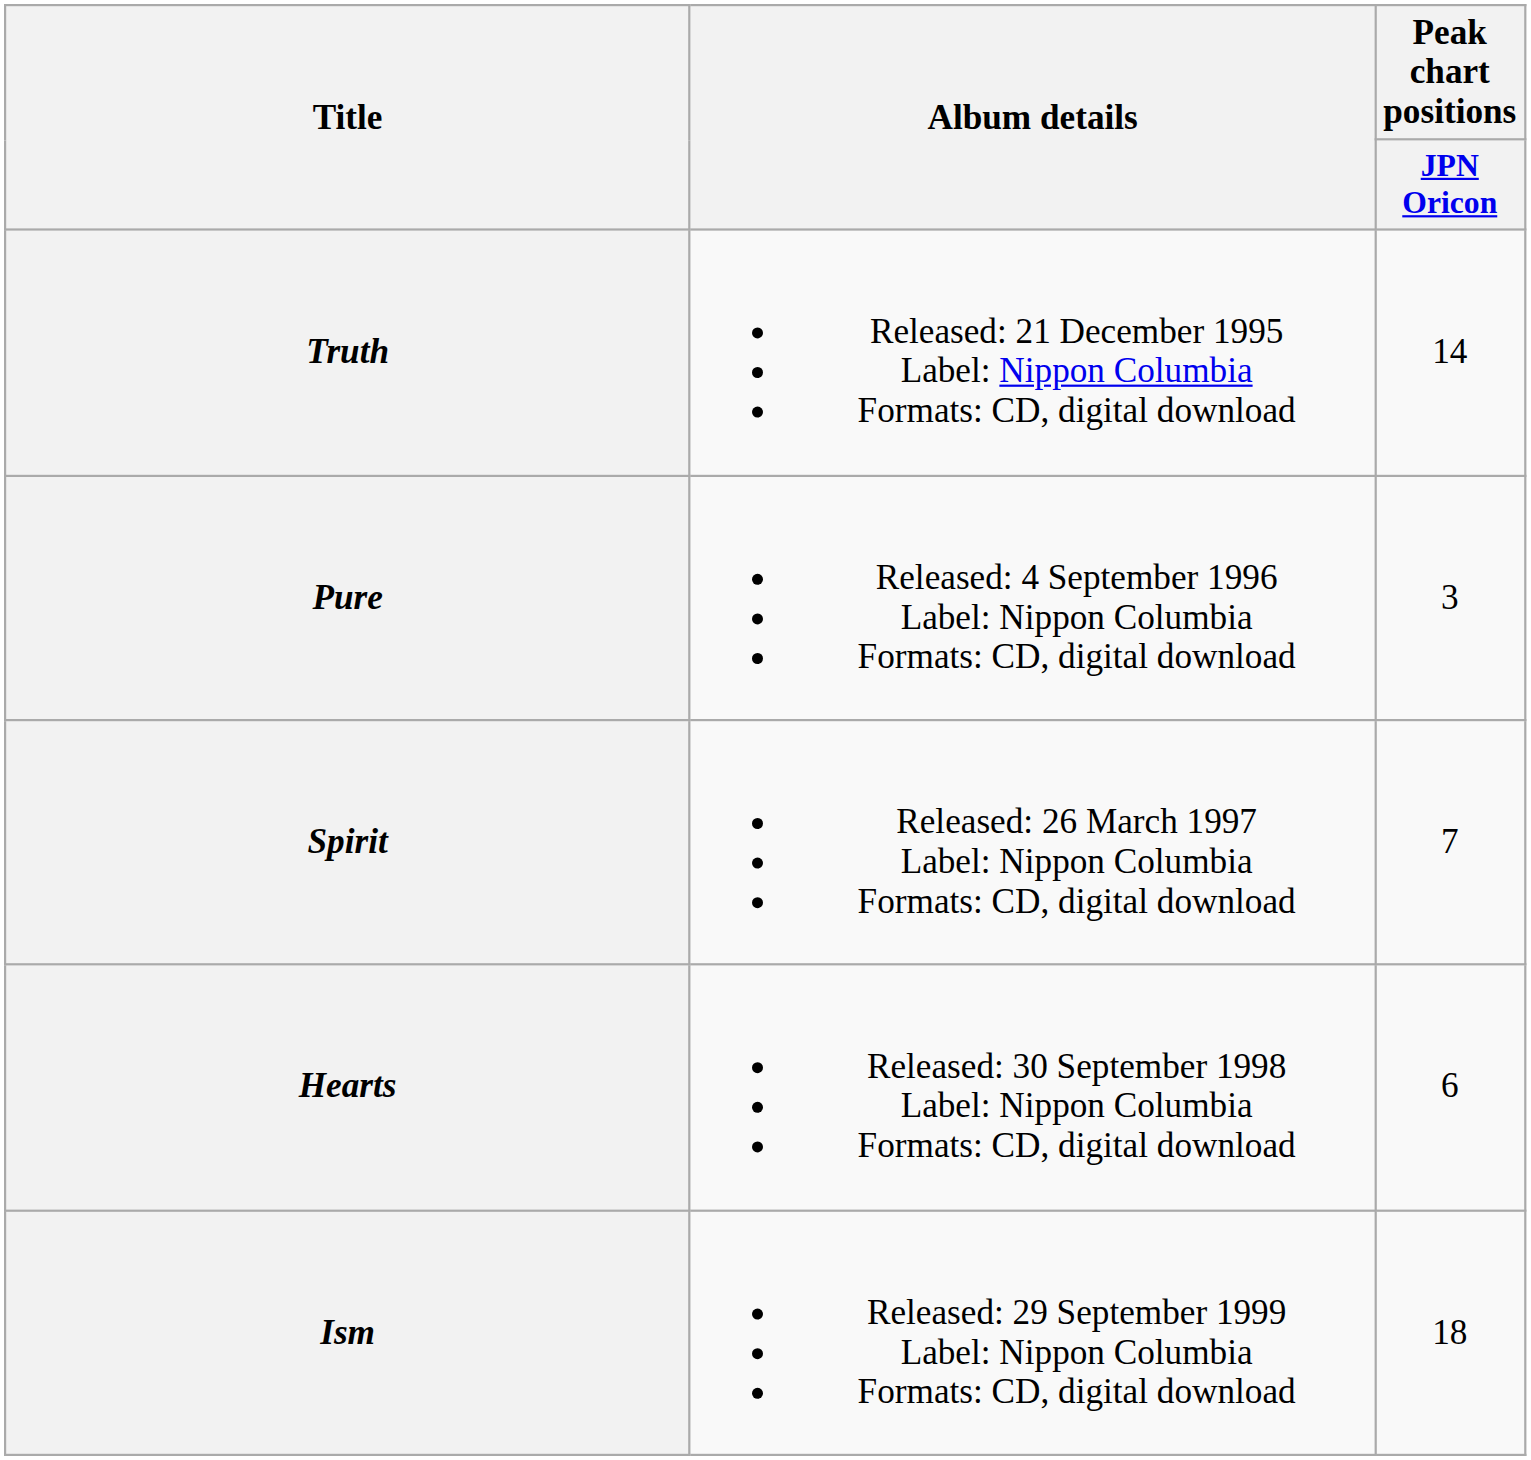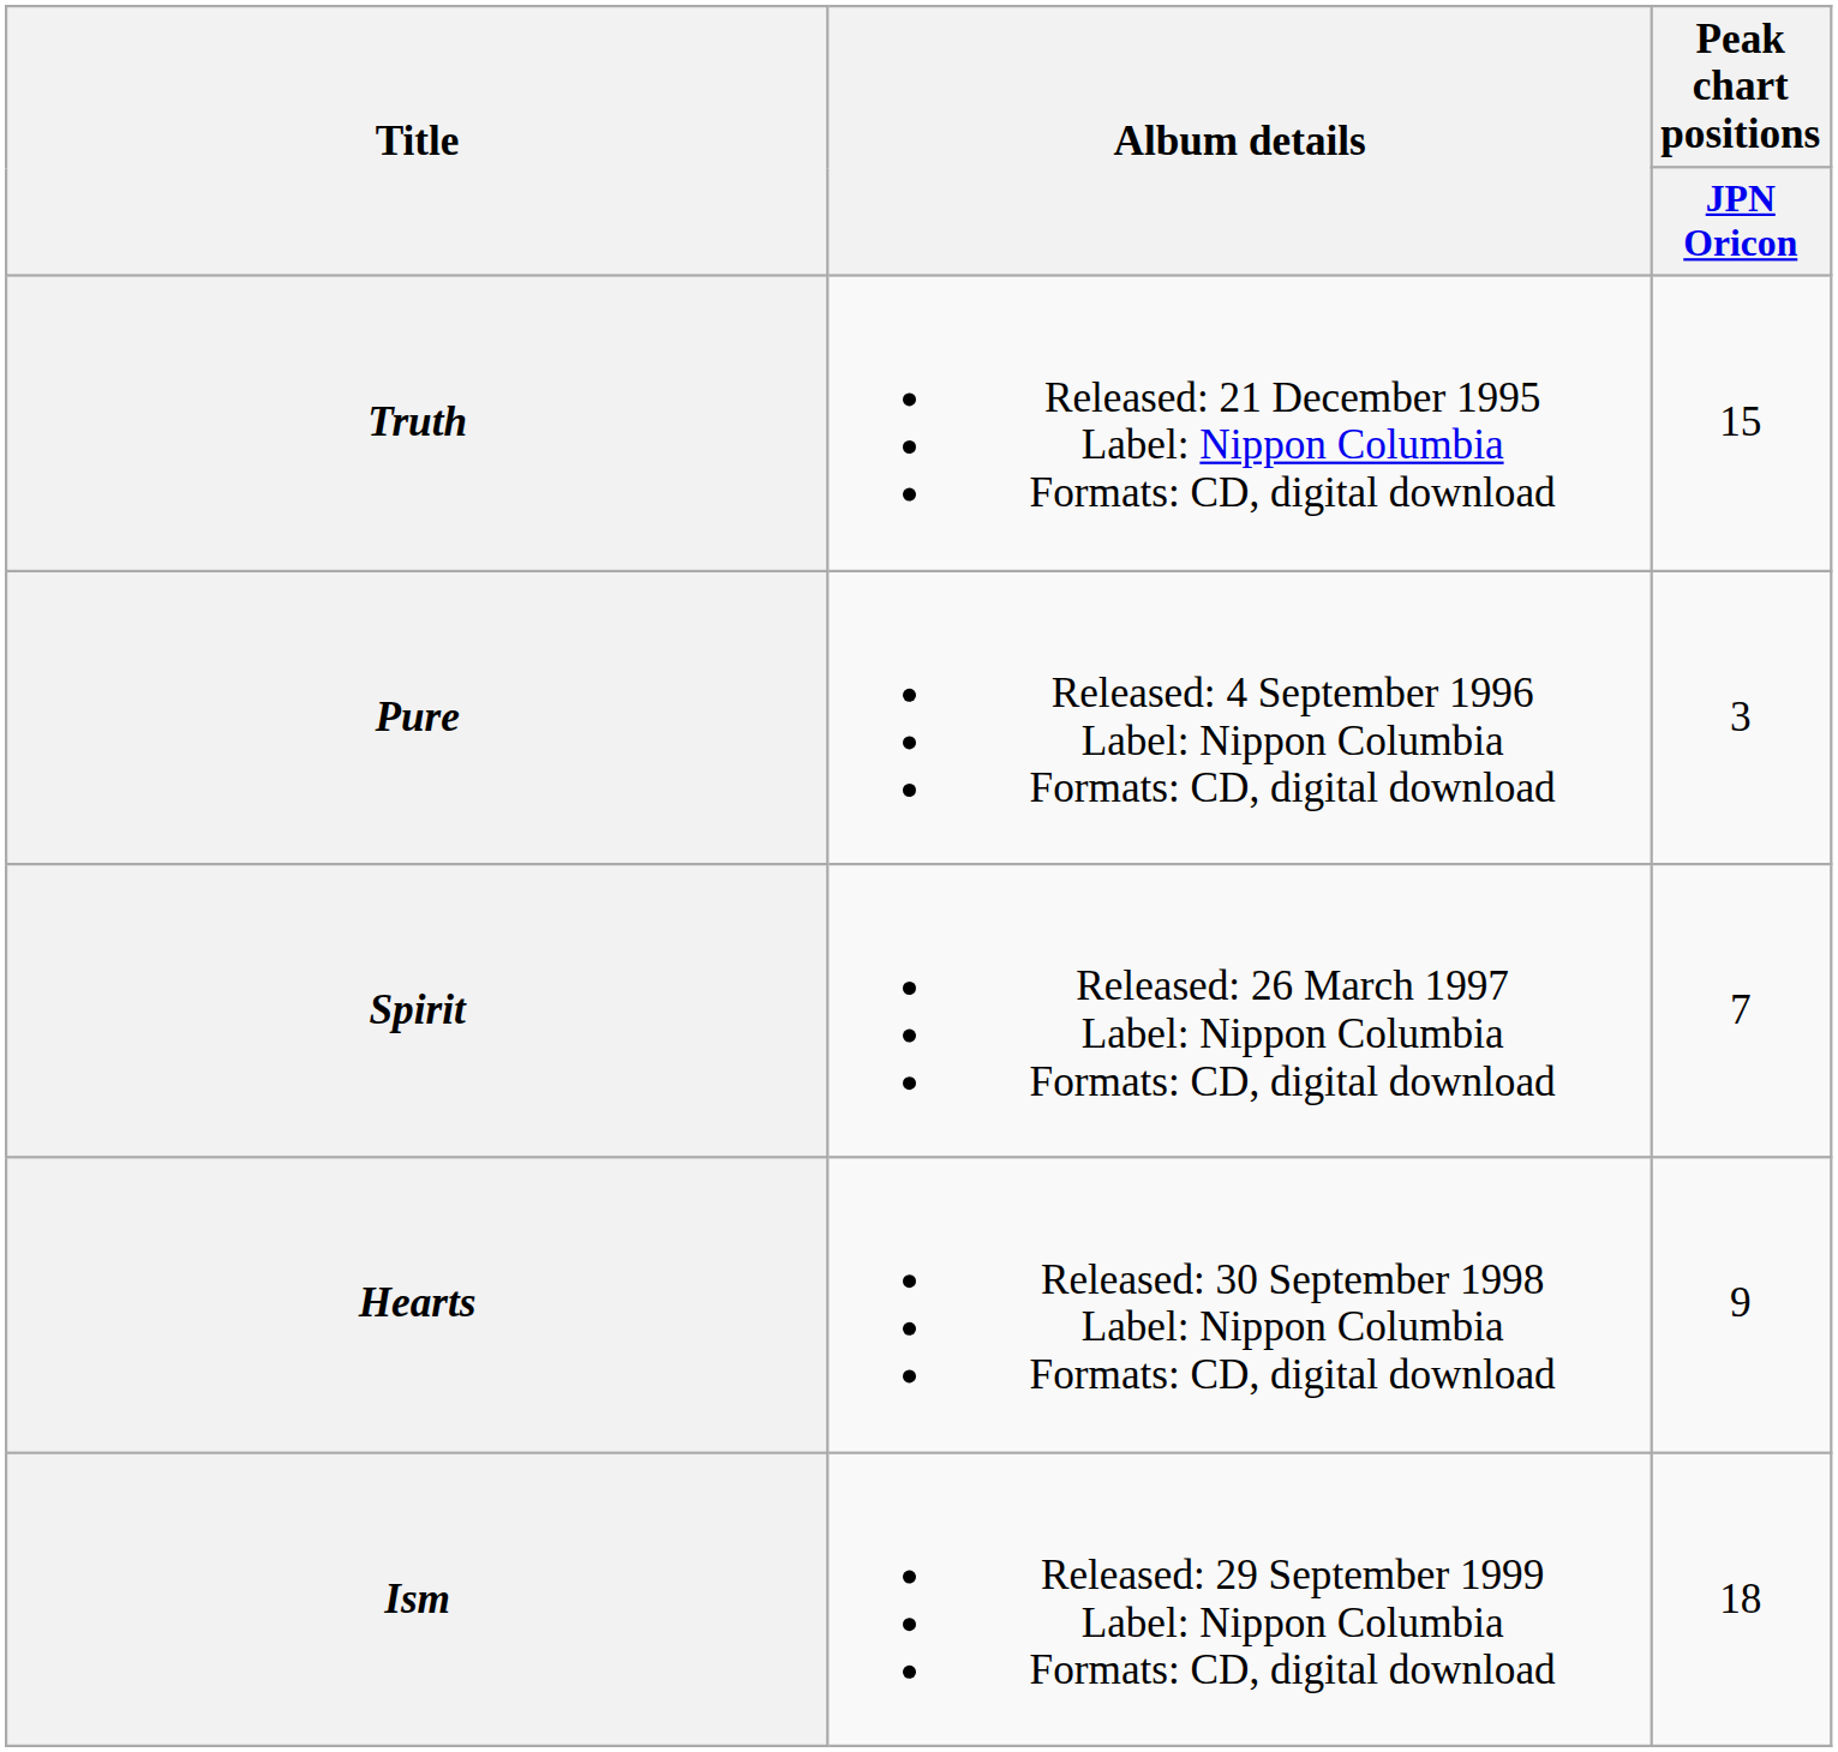Truth | Peak chart positions / JPN Oricon: 14 -> 15
Hearts | Peak chart positions / JPN Oricon: 6 -> 9
